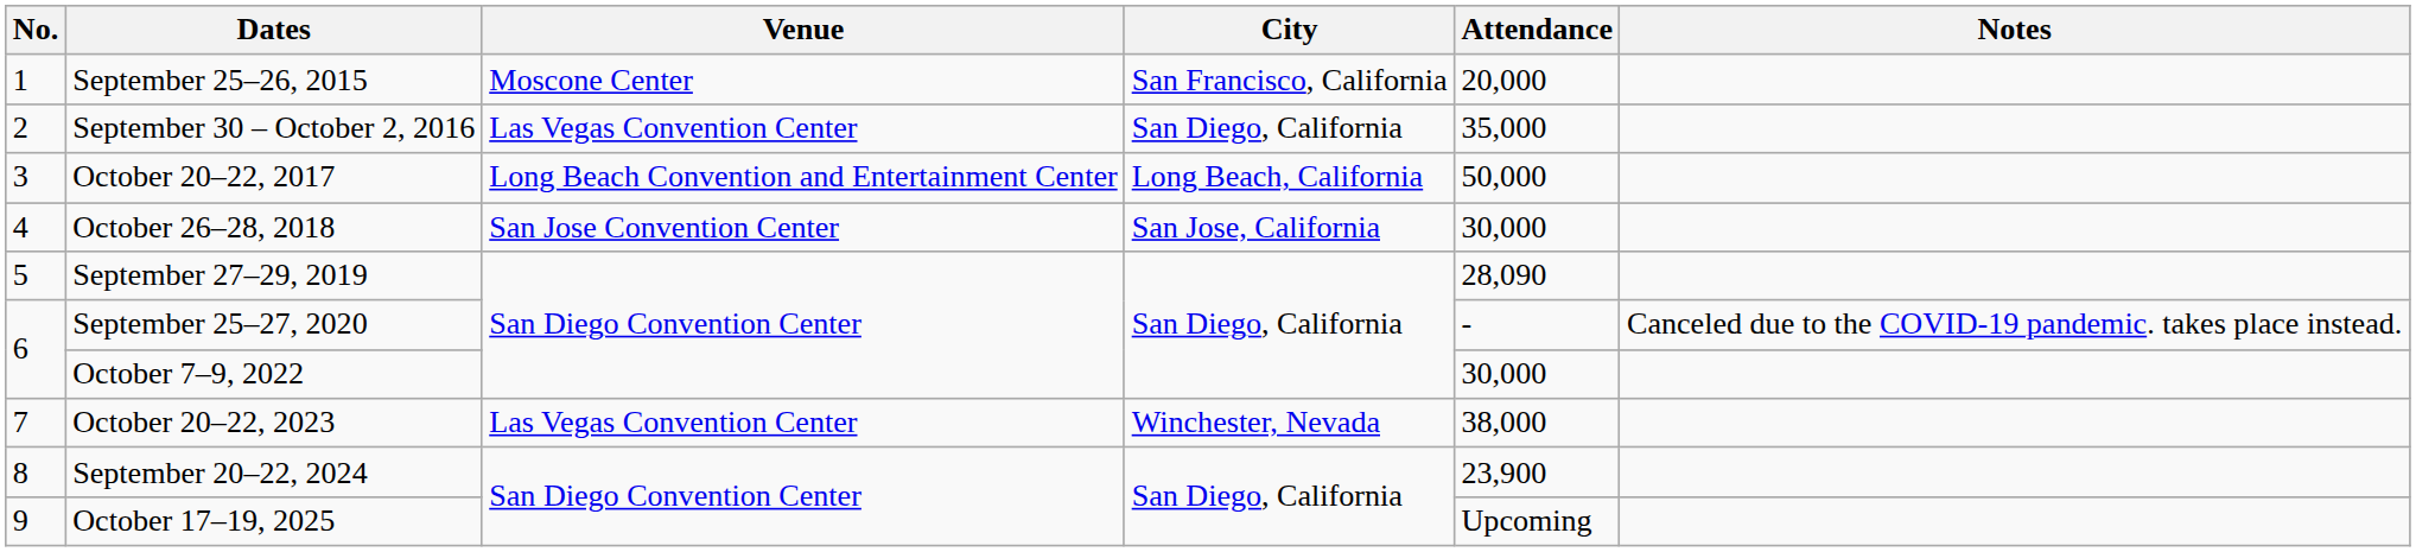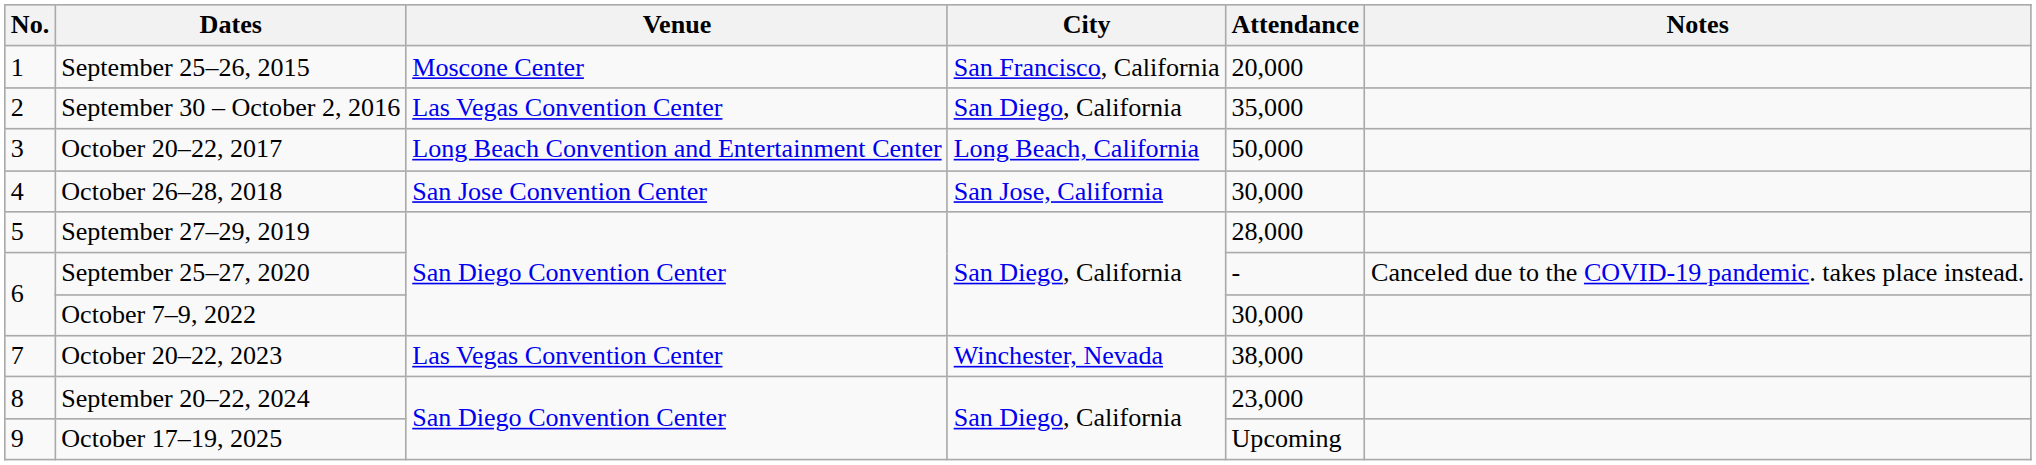September 27–29, 2019 | Attendance: 28,090 -> 28,000
September 20–22, 2024 | Attendance: 23,900 -> 23,000
